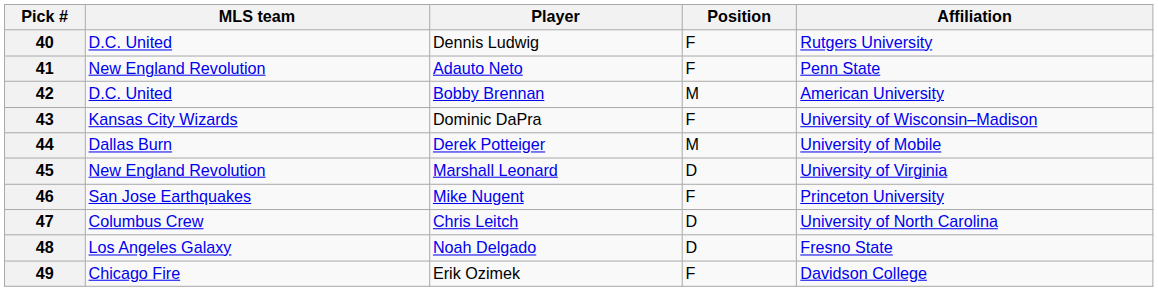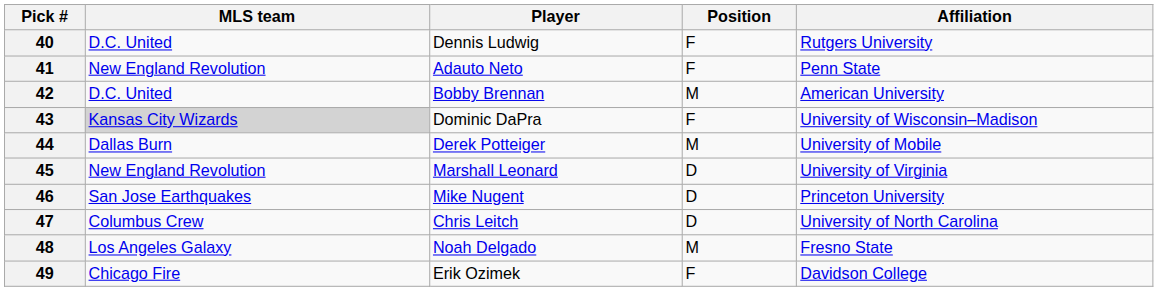43 | MLS team: no background -> lightgrey background
46 | Position: F -> D
48 | Position: D -> M
